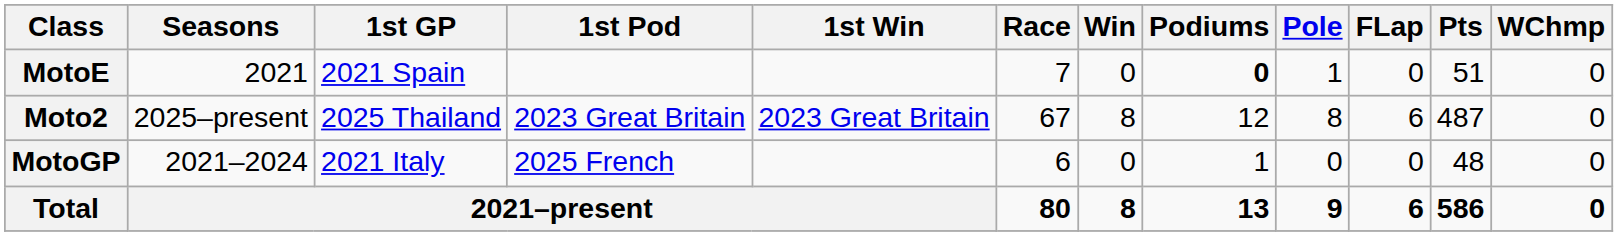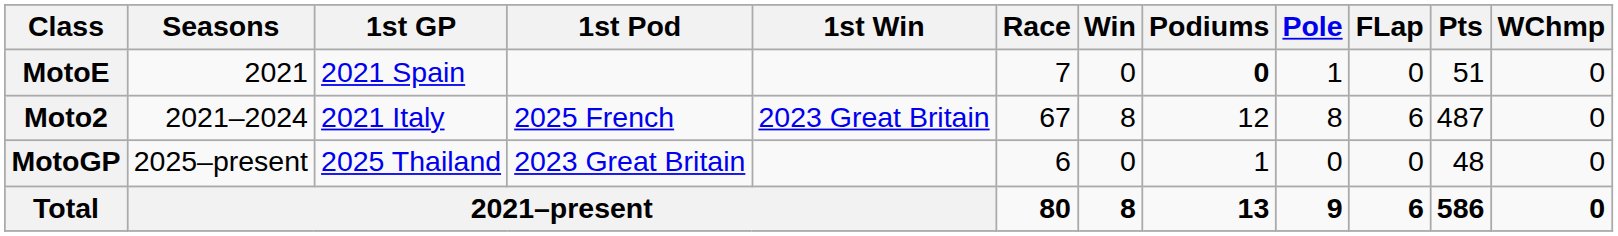Moto2 | Seasons: 2025–present -> 2021–2024
Moto2 | 1st GP: 2025 Thailand -> 2021 Italy
Moto2 | 1st Pod: 2023 Great Britain -> 2025 French
MotoGP | Seasons: 2021–2024 -> 2025–present
MotoGP | 1st GP: 2021 Italy -> 2025 Thailand
MotoGP | 1st Pod: 2025 French -> 2023 Great Britain
